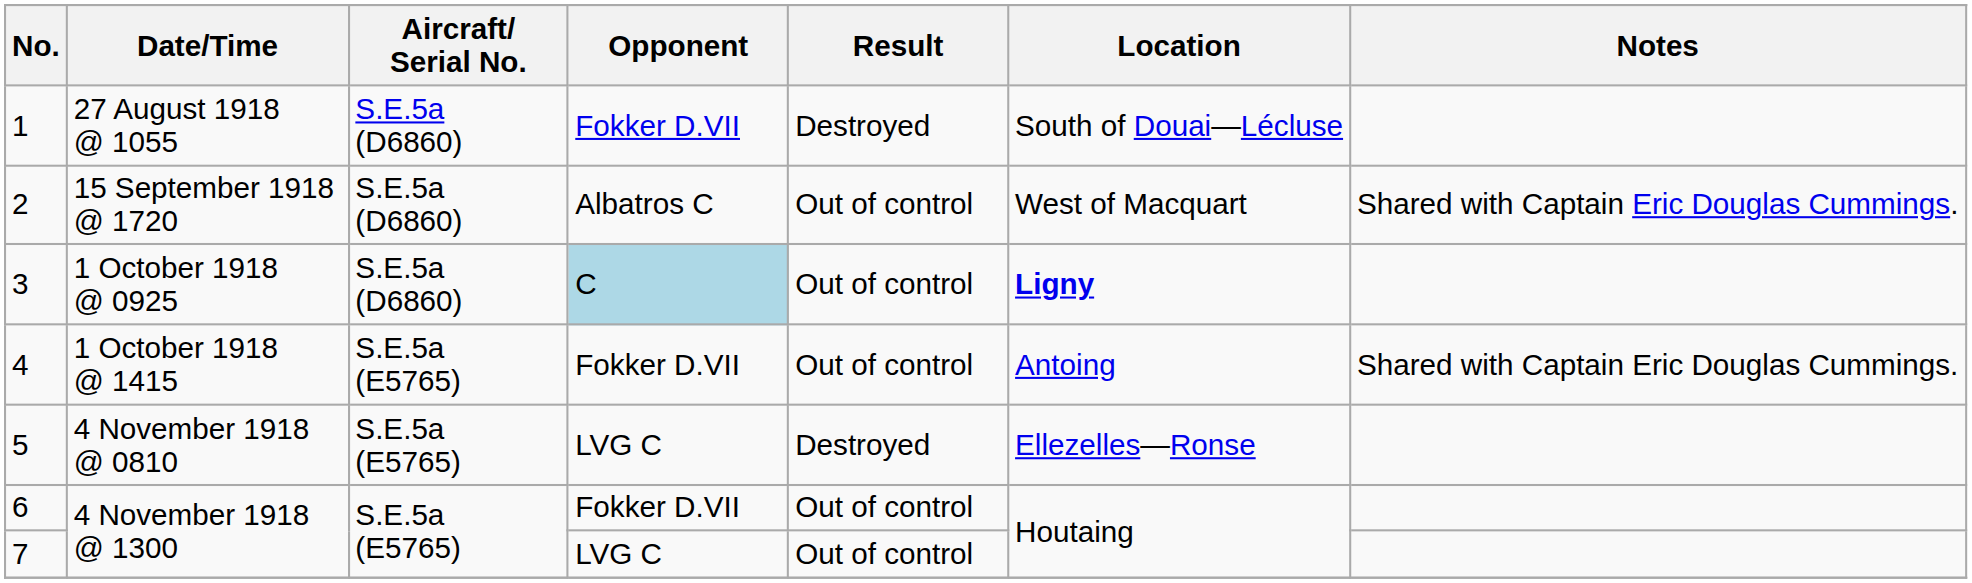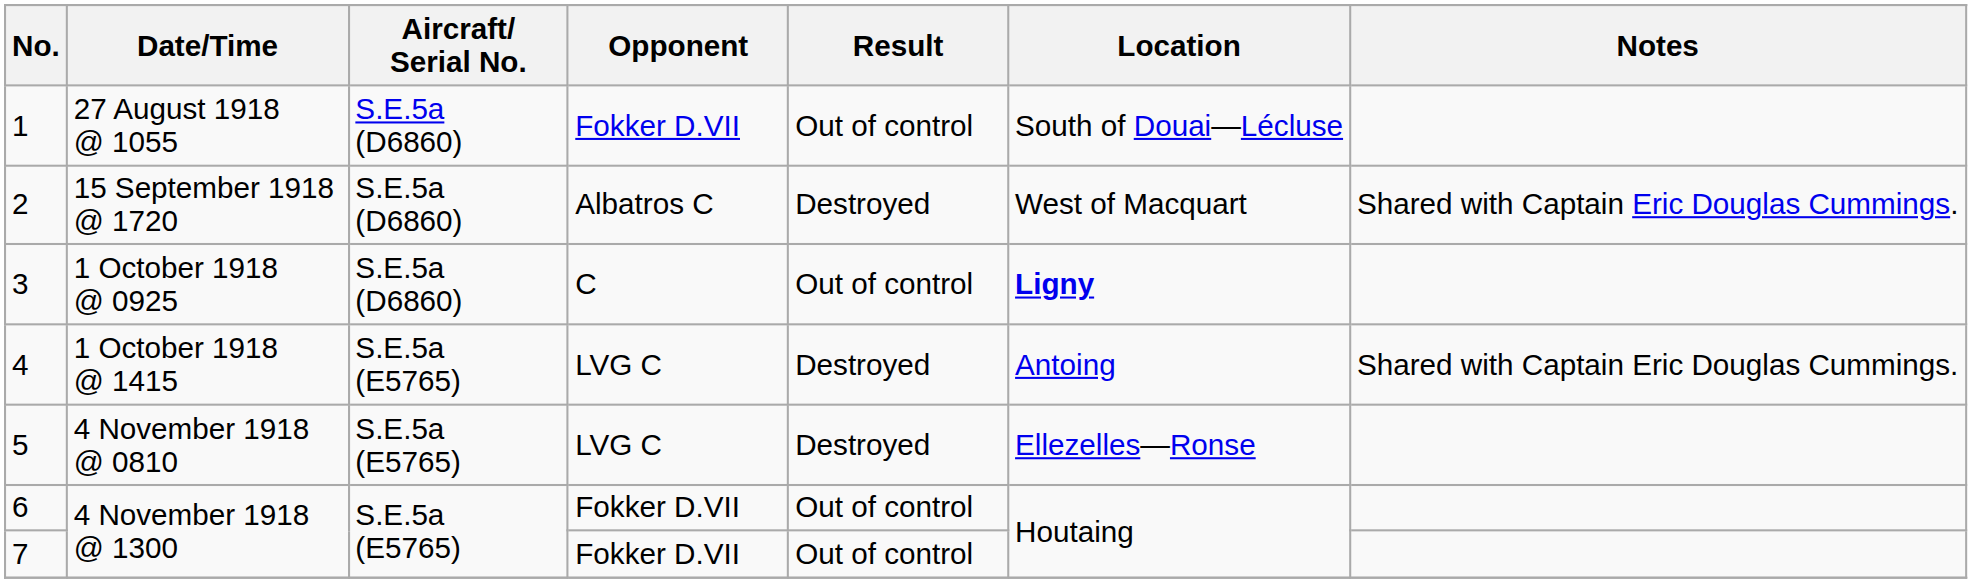1 | Result: Destroyed -> Out of control
2 | Result: Out of control -> Destroyed
3 | Opponent: lightblue background -> no background
4 | Opponent: Fokker D.VII -> LVG C
4 | Result: Out of control -> Destroyed
7 | Opponent: LVG C -> Fokker D.VII
